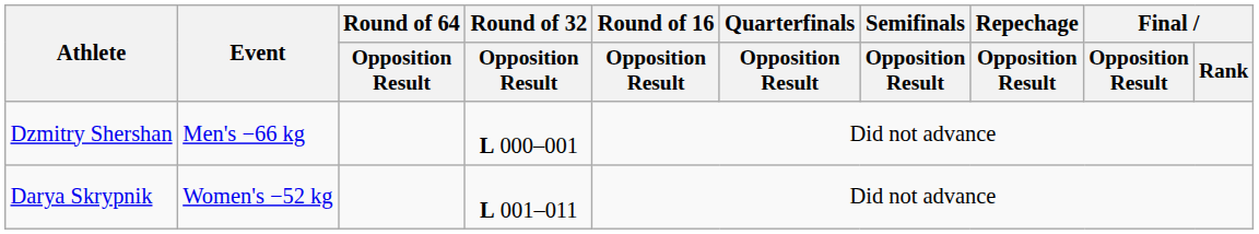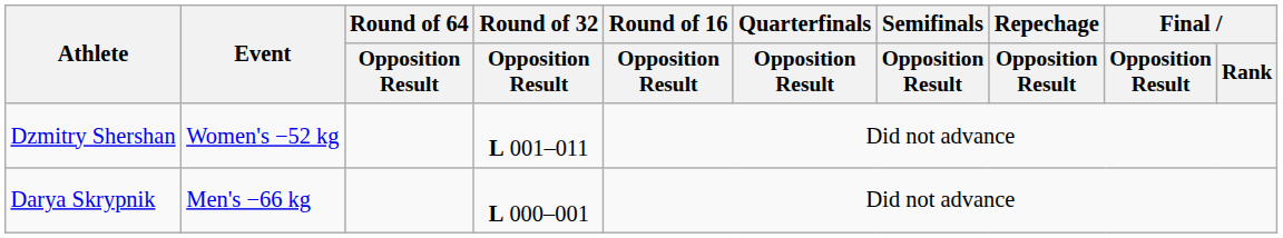Dzmitry Shershan | Event: Men's −66 kg -> Women's −52 kg
Dzmitry Shershan | Round of 32 / Opposition Result: L 000–001 -> L 001–011
Darya Skrypnik | Event: Women's −52 kg -> Men's −66 kg
Darya Skrypnik | Round of 32 / Opposition Result: L 001–011 -> L 000–001
